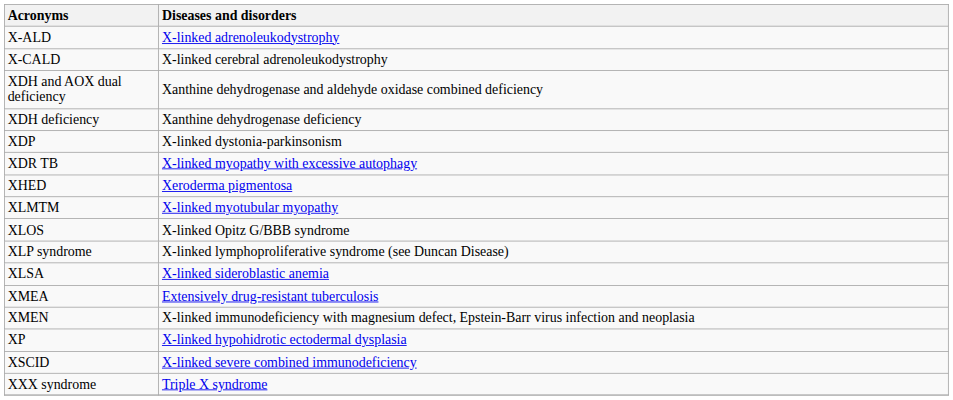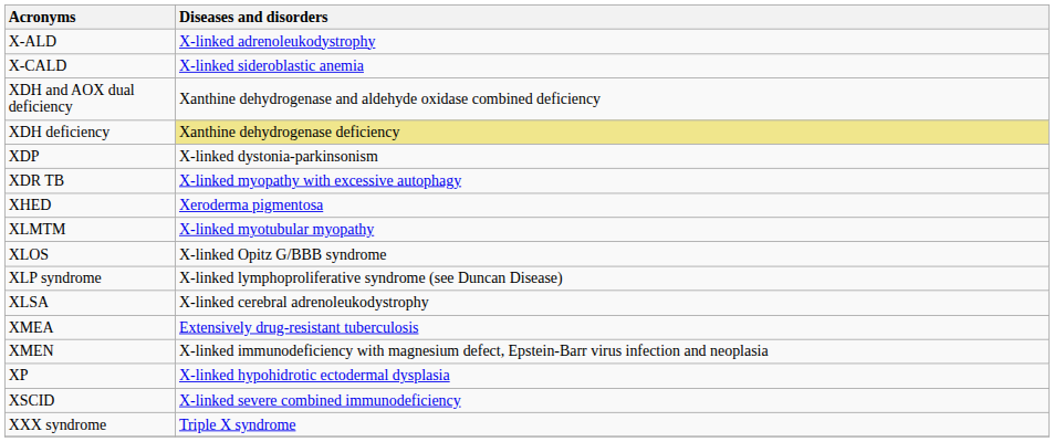X-CALD | Diseases and disorders: X-linked cerebral adrenoleukodystrophy -> X-linked sideroblastic anemia
XDH deficiency | Diseases and disorders: no background -> khaki background
XLSA | Diseases and disorders: X-linked sideroblastic anemia -> X-linked cerebral adrenoleukodystrophy
